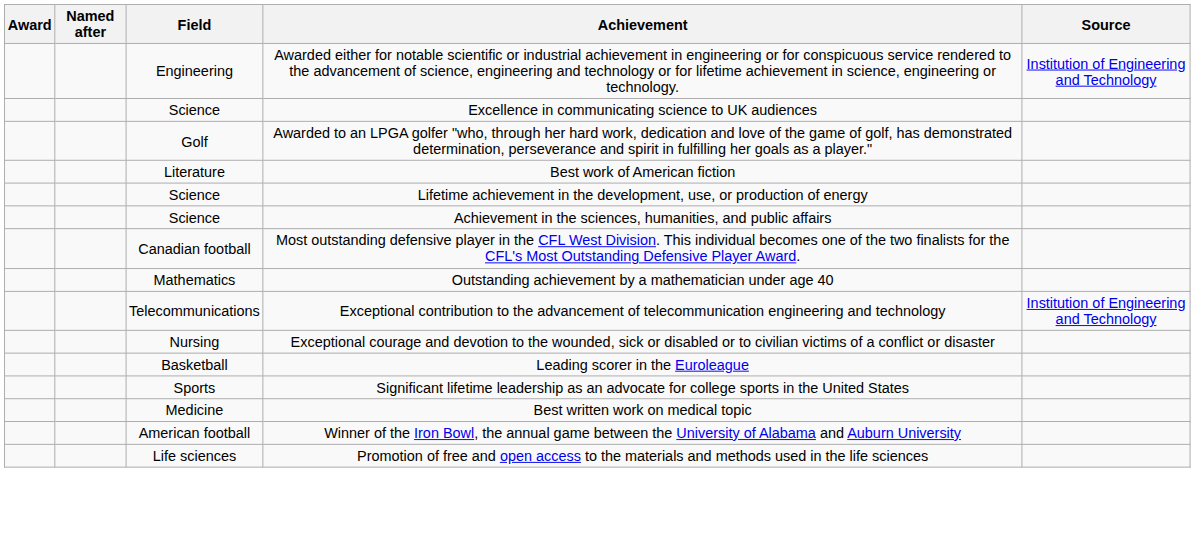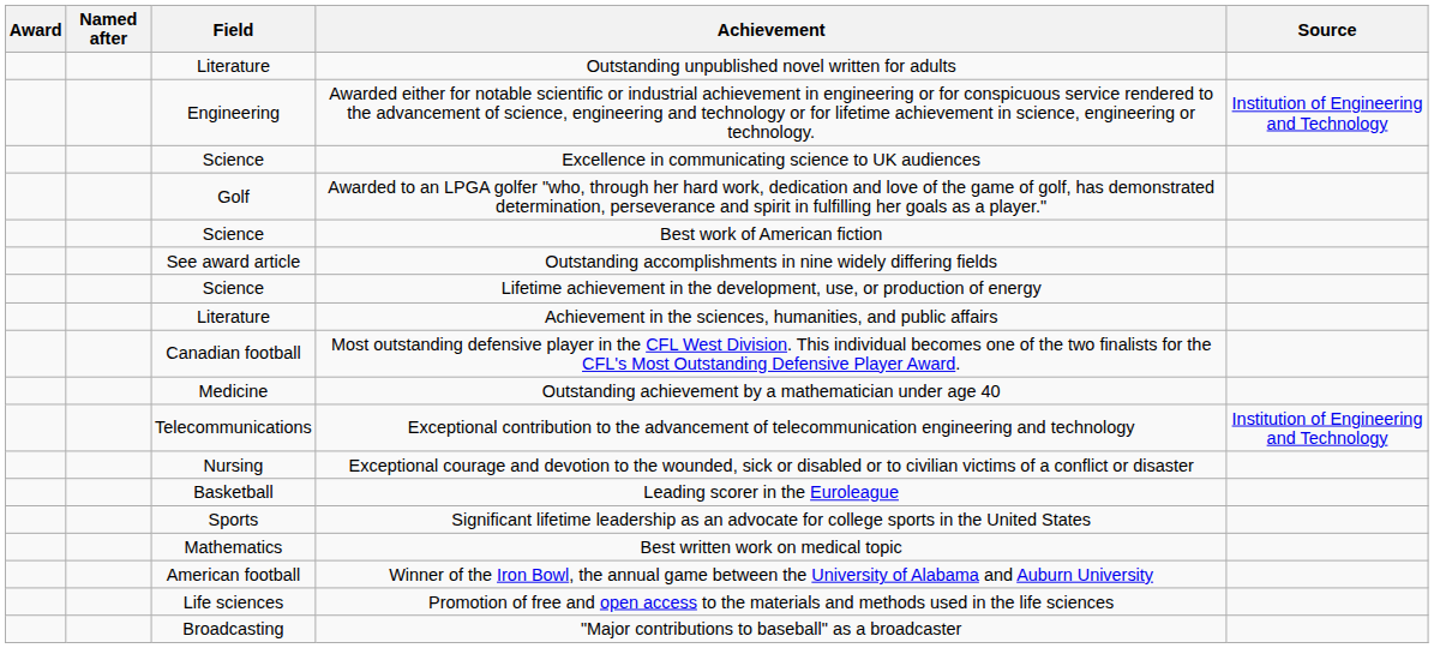+ row: Literature | Outstanding unpublished novel written for adults
Best work of American fiction | Field: Literature -> Science
+ row: See award article | Outstanding accomplishments in nine widely differing fields
Achievement in the sciences, humanities, and public affairs | Field: Science -> Literature
Outstanding achievement by a mathematician under age 40 | Field: Mathematics -> Medicine
Best written work on medical topic | Field: Medicine -> Mathematics
+ row: Broadcasting | "Major contributions to baseball" as a broadcaster
